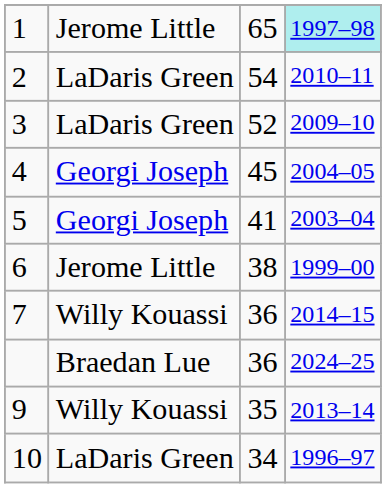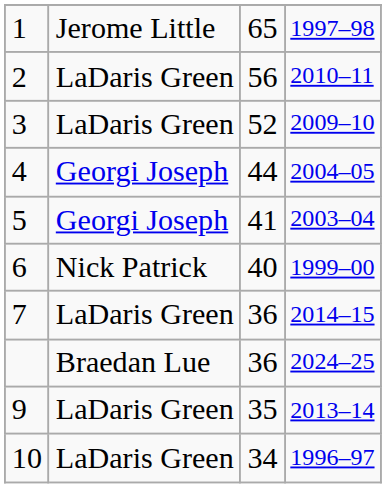1 | column 4: paleturquoise background -> no background
2 | column 3: 54 -> 56
4 | column 3: 45 -> 44
6 | column 2: Jerome Little -> Nick Patrick
6 | column 3: 38 -> 40
7 | column 2: Willy Kouassi -> LaDaris Green
9 | column 2: Willy Kouassi -> LaDaris Green
